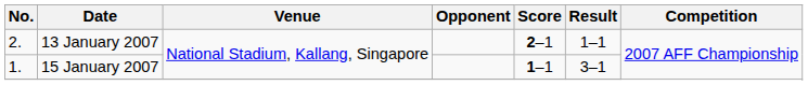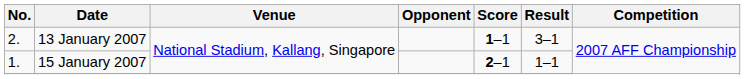13 January 2007 | Score: 2–1 -> 1–1
13 January 2007 | Result: 1–1 -> 3–1
15 January 2007 | Score: 1–1 -> 2–1
15 January 2007 | Result: 3–1 -> 1–1
